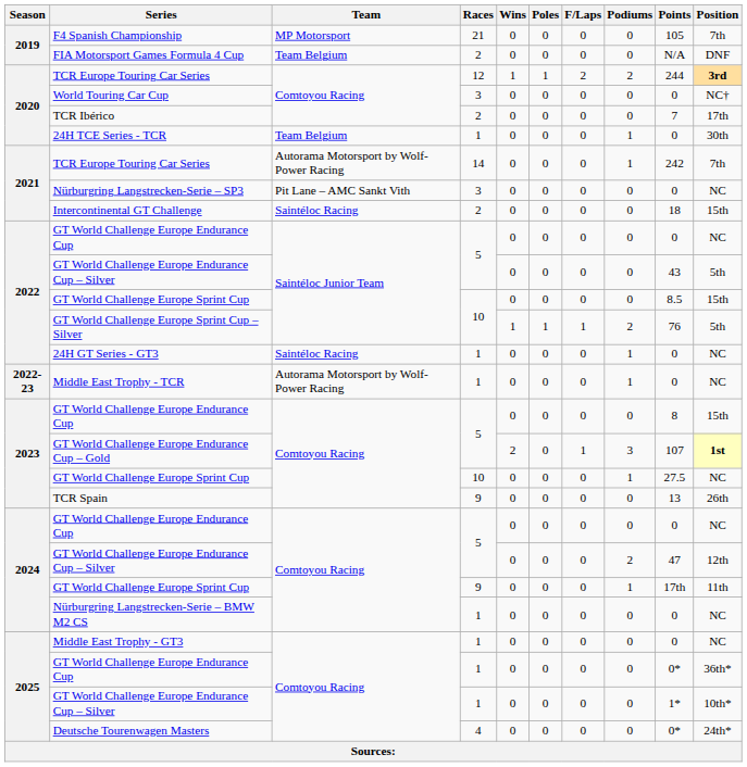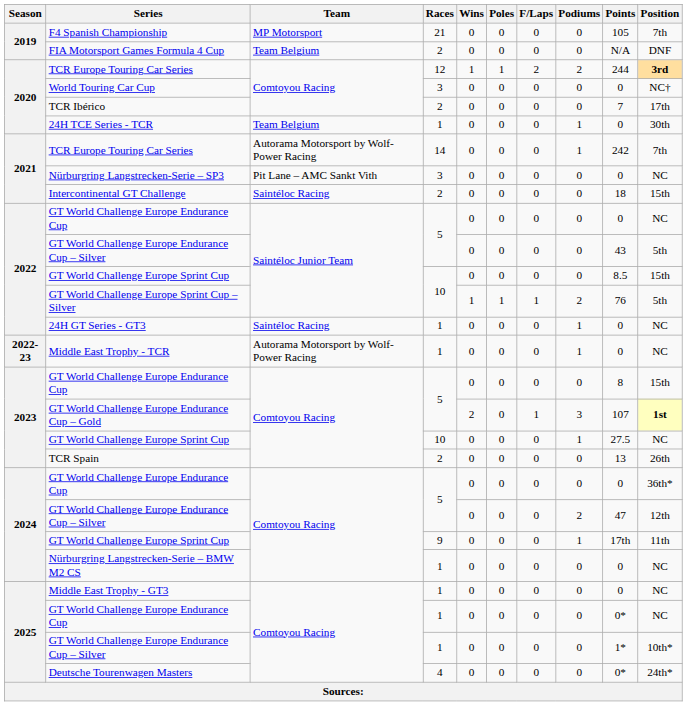TCR Spain | Races: 9 -> 2
2024 / GT World Challenge Europe Endurance Cup | Position: NC -> 36th*
2025 / GT World Challenge Europe Endurance Cup | Position: 36th* -> NC
